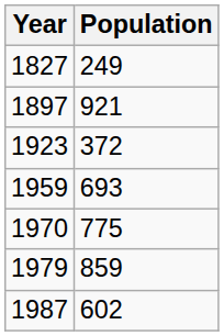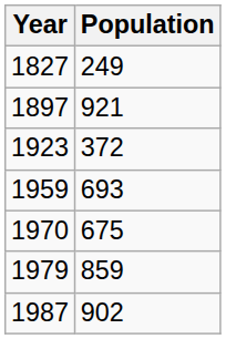1970 | Population: 775 -> 675
1987 | Population: 602 -> 902
